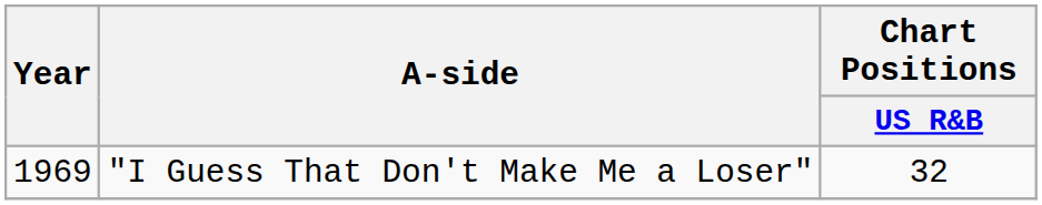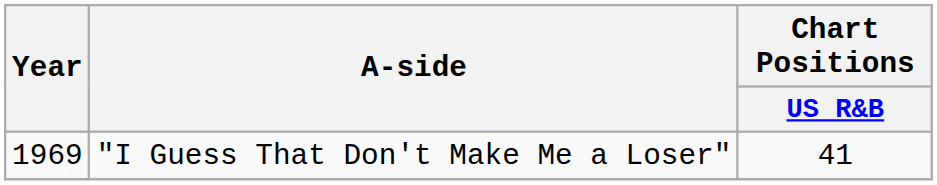"I Guess That Don't Make Me a Loser" | Chart Positions / US R&B: 32 -> 41
